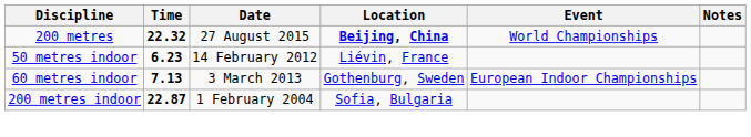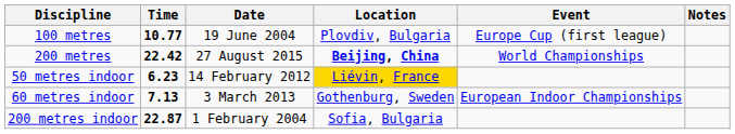+ row: 100 metres | 10.77 | 19 June 2004 | Plovdiv, Bulgaria | Europe Cup (first league)
200 metres | Time: 22.32 -> 22.42
50 metres indoor | Location: no background -> gold background
